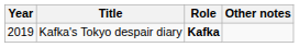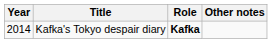Kafka's Tokyo despair diary | Year: 2019 -> 2014
